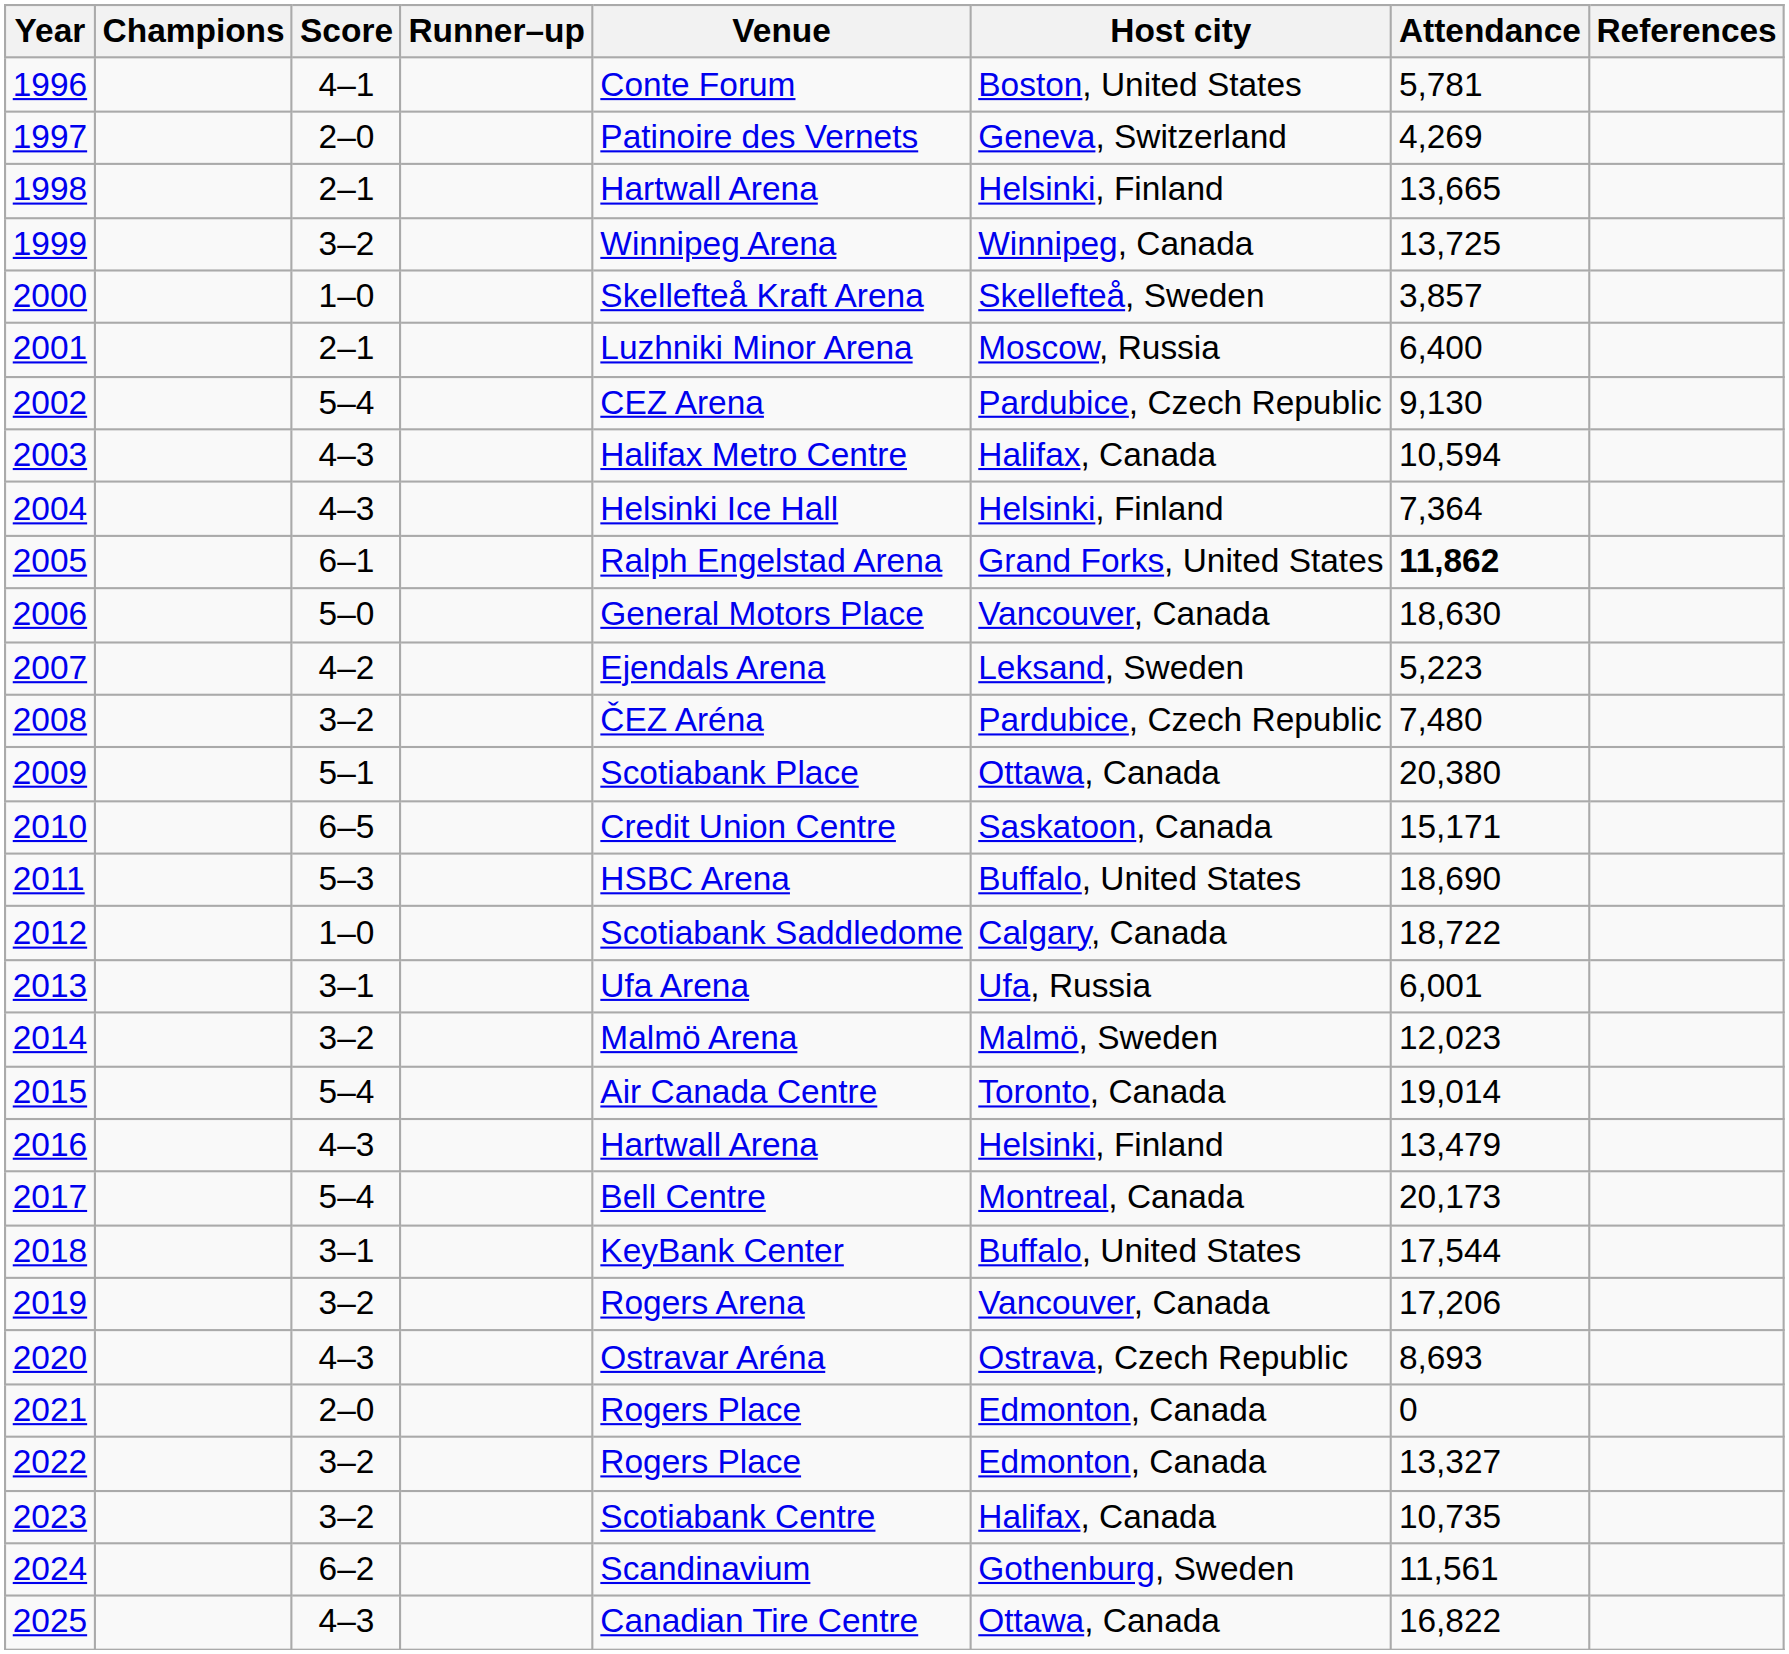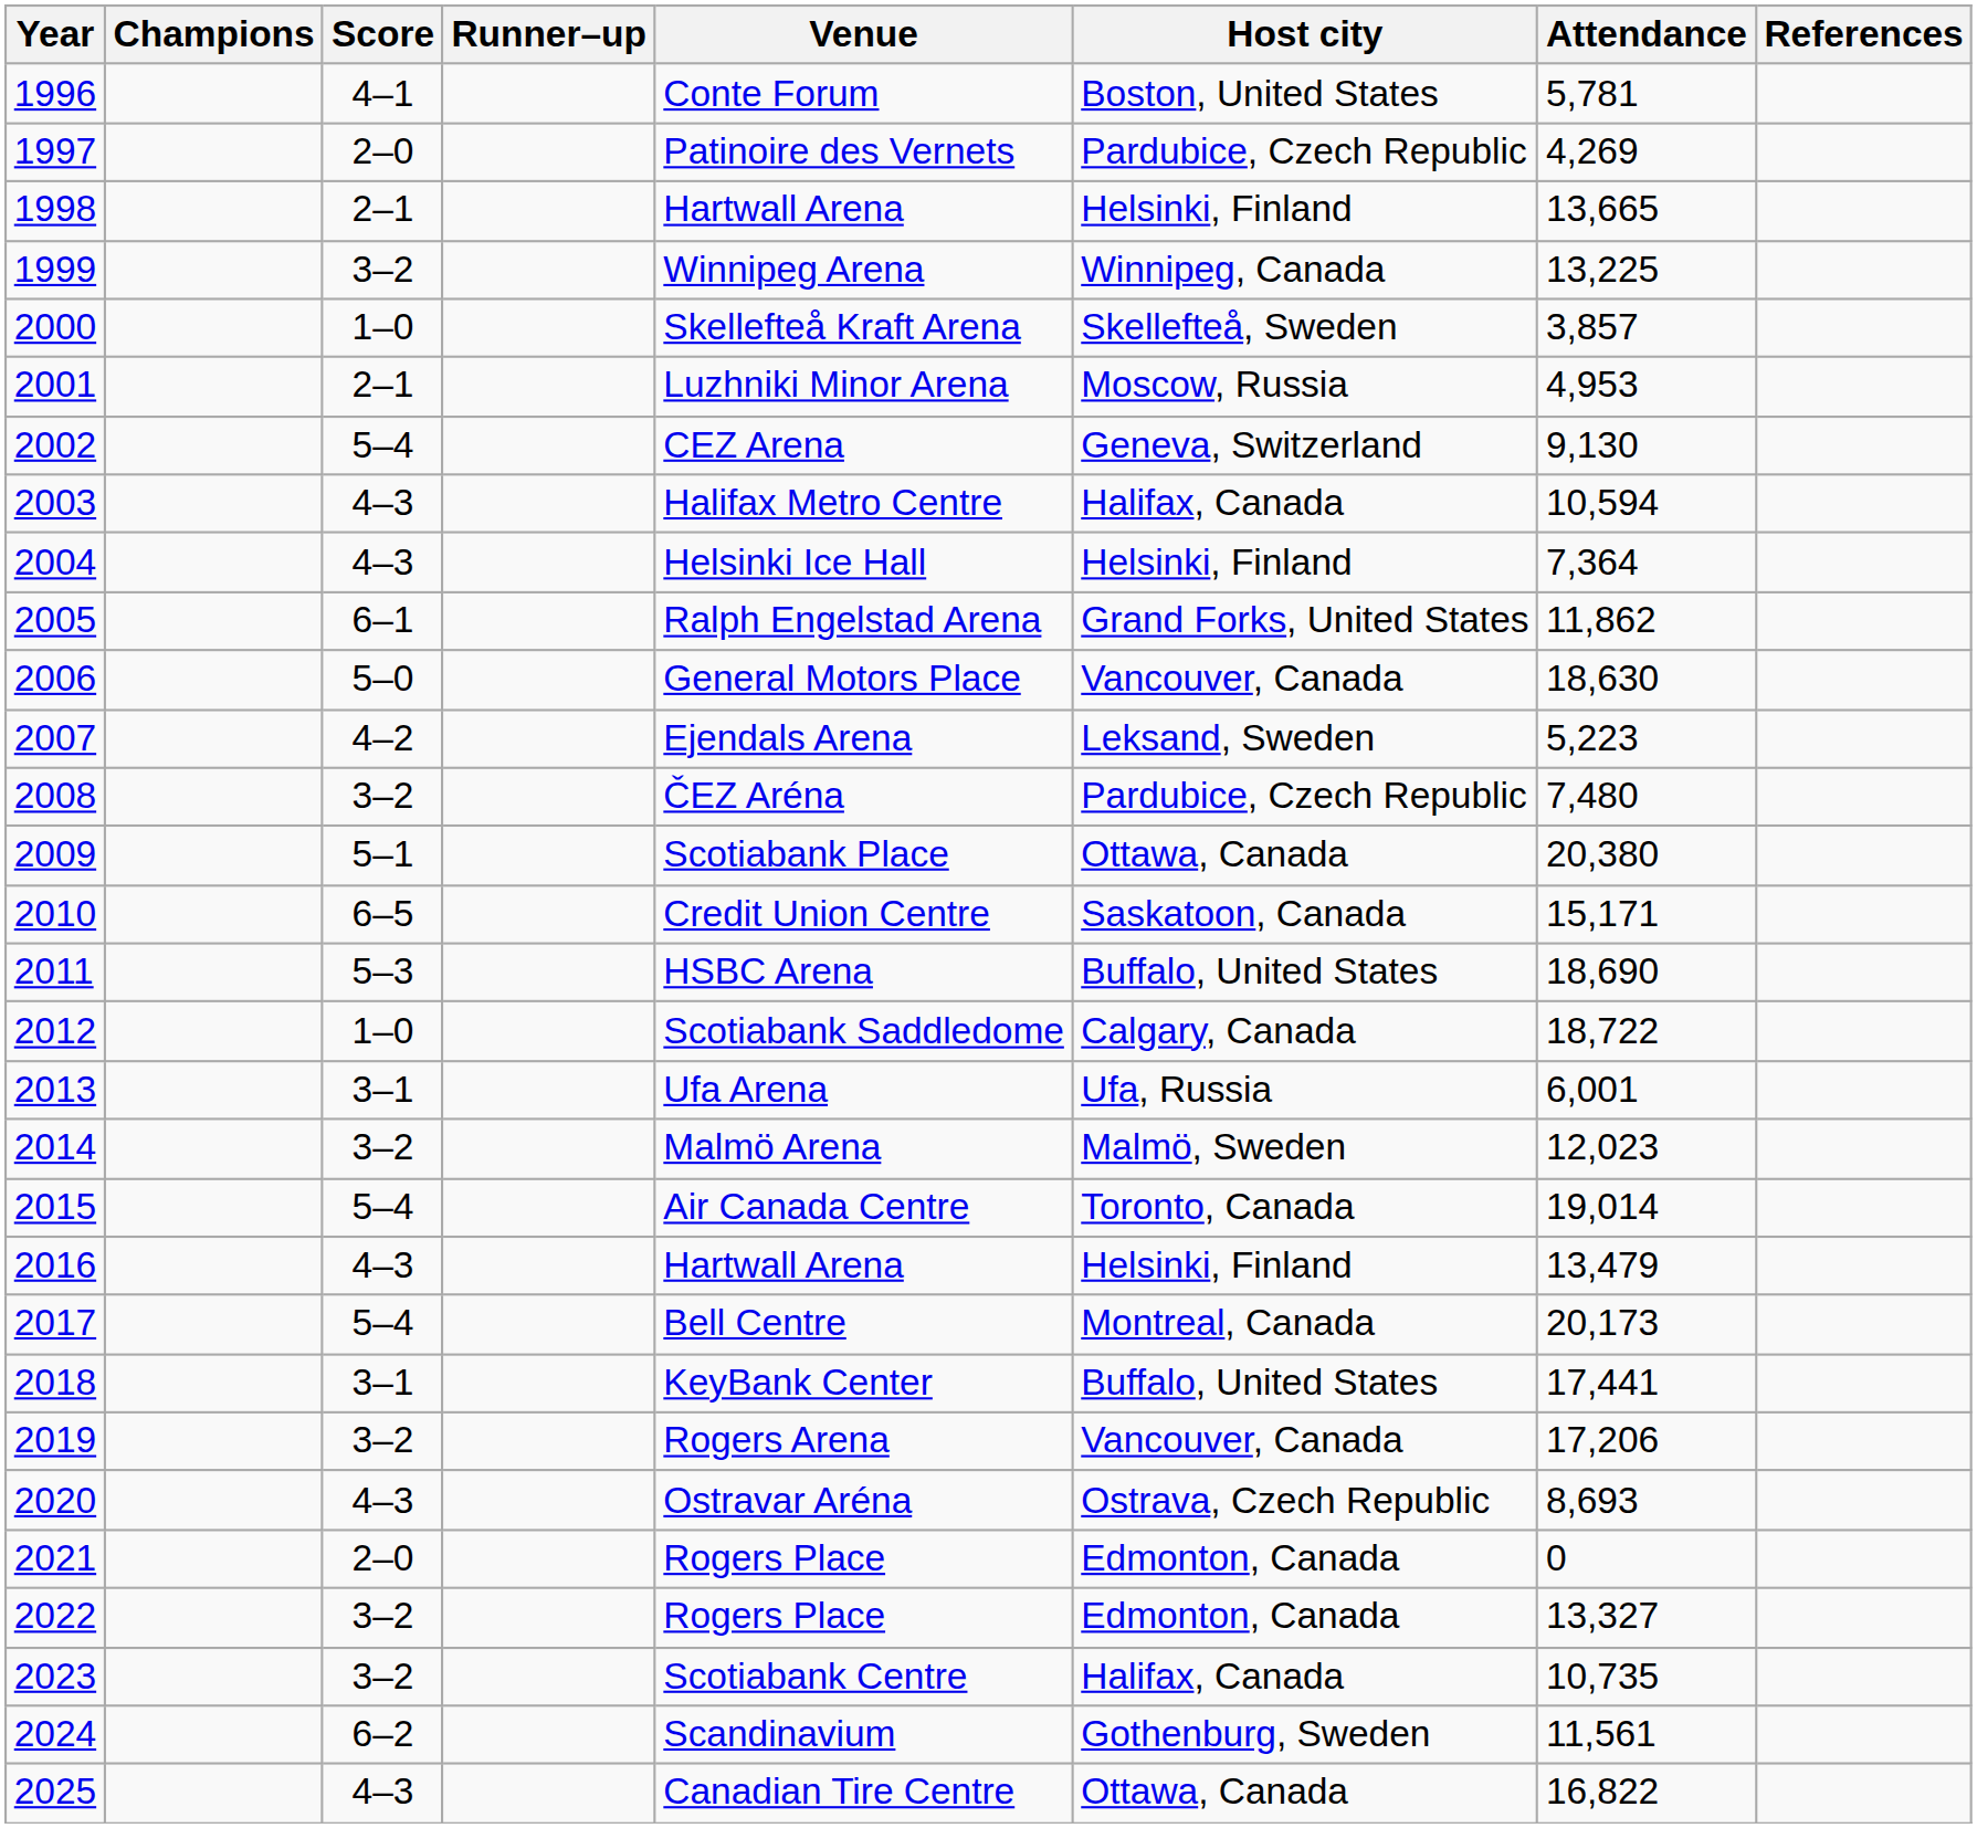1997 | Host city: Geneva, Switzerland -> Pardubice, Czech Republic
1999 | Attendance: 13,725 -> 13,225
2001 | Attendance: 6,400 -> 4,953
2002 | Host city: Pardubice, Czech Republic -> Geneva, Switzerland
2005 | Attendance: bold -> normal
2018 | Attendance: 17,544 -> 17,441
